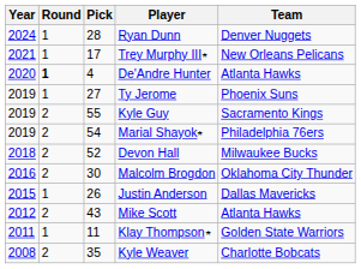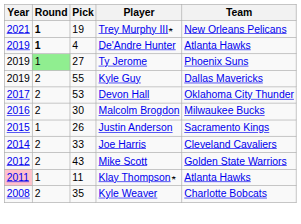- row: 2024 | 1 | 28 | Ryan Dunn | Denver Nuggets
Trey Murphy III⭒ | Round: normal -> bold
Trey Murphy III⭒ | Pick: 17 -> 19
De'Andre Hunter | Year: 2020 -> 2019
Ty Jerome | Round: no background -> lightgreen background
Kyle Guy | Team: Sacramento Kings -> Dallas Mavericks
- row: 2019 | 2 | 54 | Marial Shayok⭒ | Philadelphia 76ers
Devon Hall | Year: 2018 -> 2017
Devon Hall | Pick: 52 -> 53
Devon Hall | Team: Milwaukee Bucks -> Oklahoma City Thunder
Malcolm Brogdon | Team: Oklahoma City Thunder -> Milwaukee Bucks
Justin Anderson | Team: Dallas Mavericks -> Sacramento Kings
+ row: 2014 | 2 | 33 | Joe Harris | Cleveland Cavaliers
Mike Scott | Team: Atlanta Hawks -> Golden State Warriors
Klay Thompson⭒ | Year: no background -> pink background
Klay Thompson⭒ | Team: Golden State Warriors -> Atlanta Hawks
